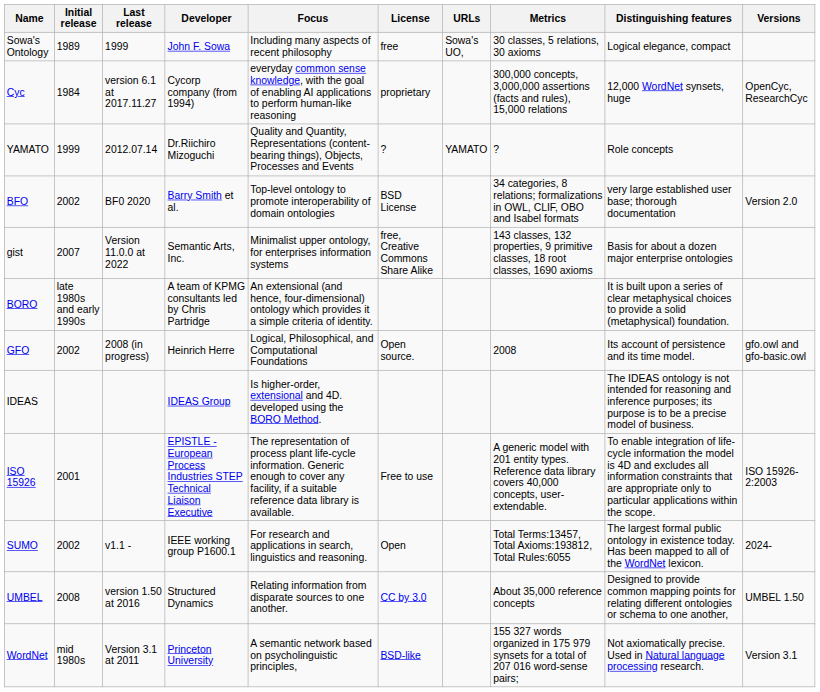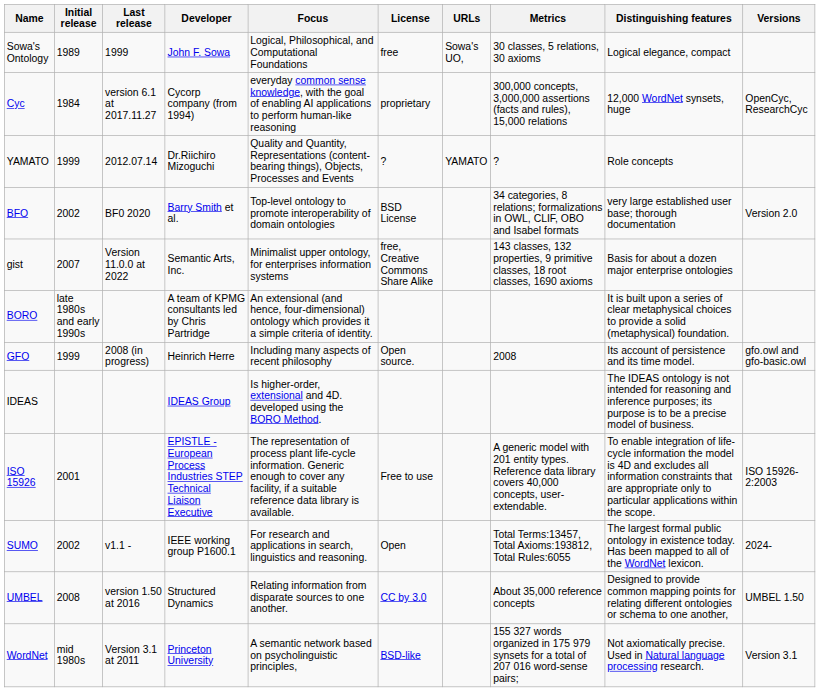Sowa's Ontology | Focus: Including many aspects of recent philosophy -> Logical, Philosophical, and Computational Foundations
GFO | Initial release: 2002 -> 1999
GFO | Focus: Logical, Philosophical, and Computational Foundations -> Including many aspects of recent philosophy
